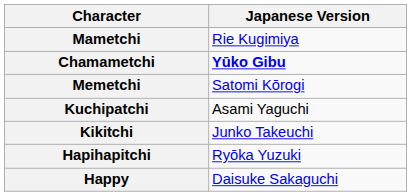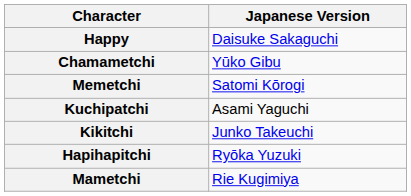rows swapped: Mametchi <-> Happy
Chamametchi | Japanese Version: bold -> normal
